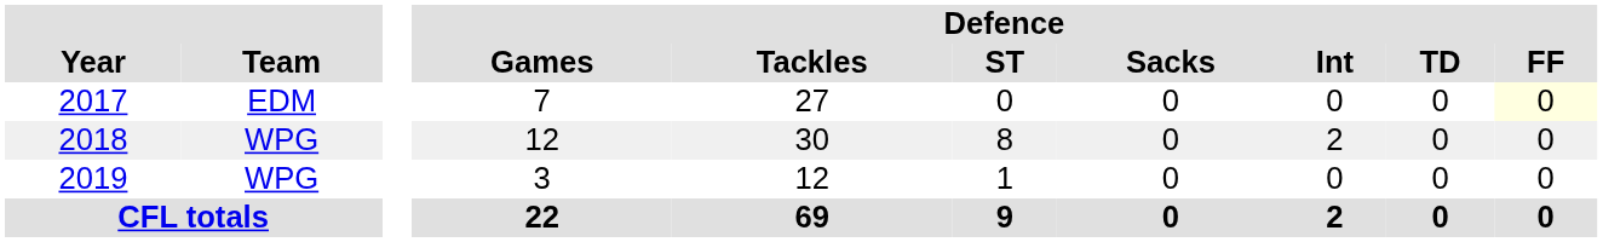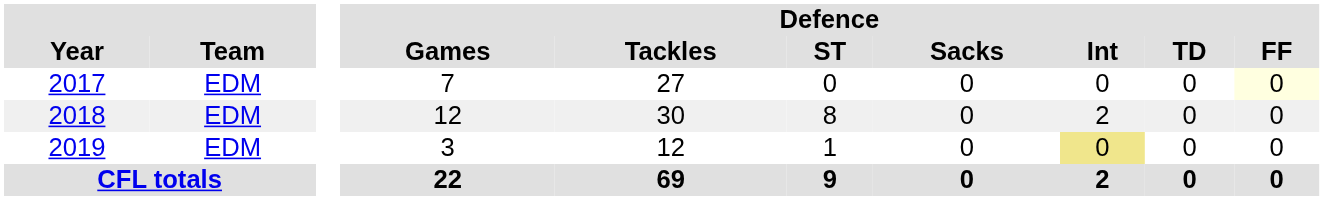2018 | Team: WPG -> EDM
2019 | Team: WPG -> EDM
2019 | Defence / Int: no background -> khaki background
